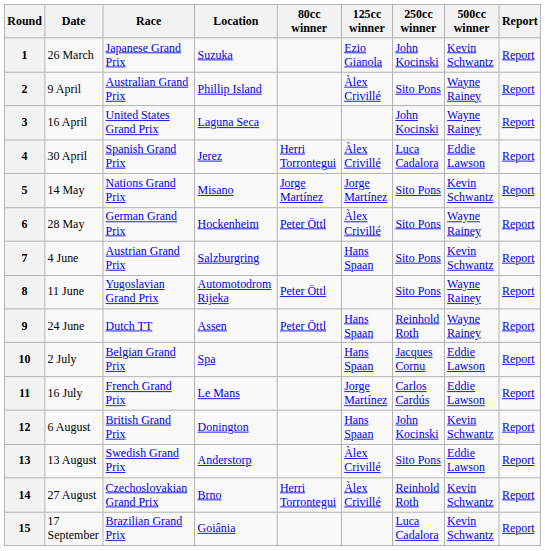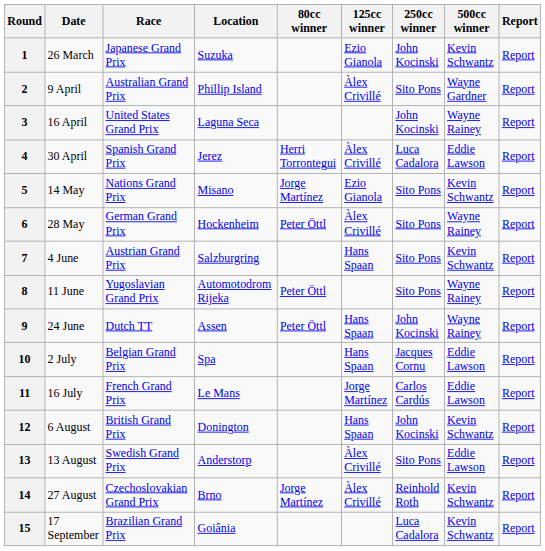2 | 500cc winner: Wayne Rainey -> Wayne Gardner
5 | 125cc winner: Jorge Martínez -> Ezio Gianola
9 | 250cc winner: Reinhold Roth -> John Kocinski
14 | 80cc winner: Herri Torrontegui -> Jorge Martínez
